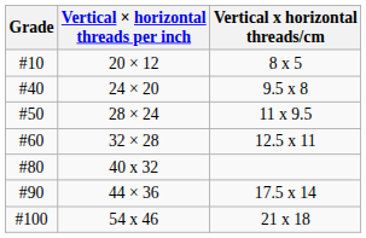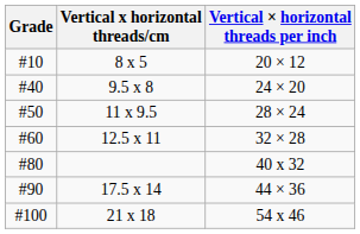columns swapped: Vertical × horizontal threads per inch <-> Vertical x horizontal threads/cm
